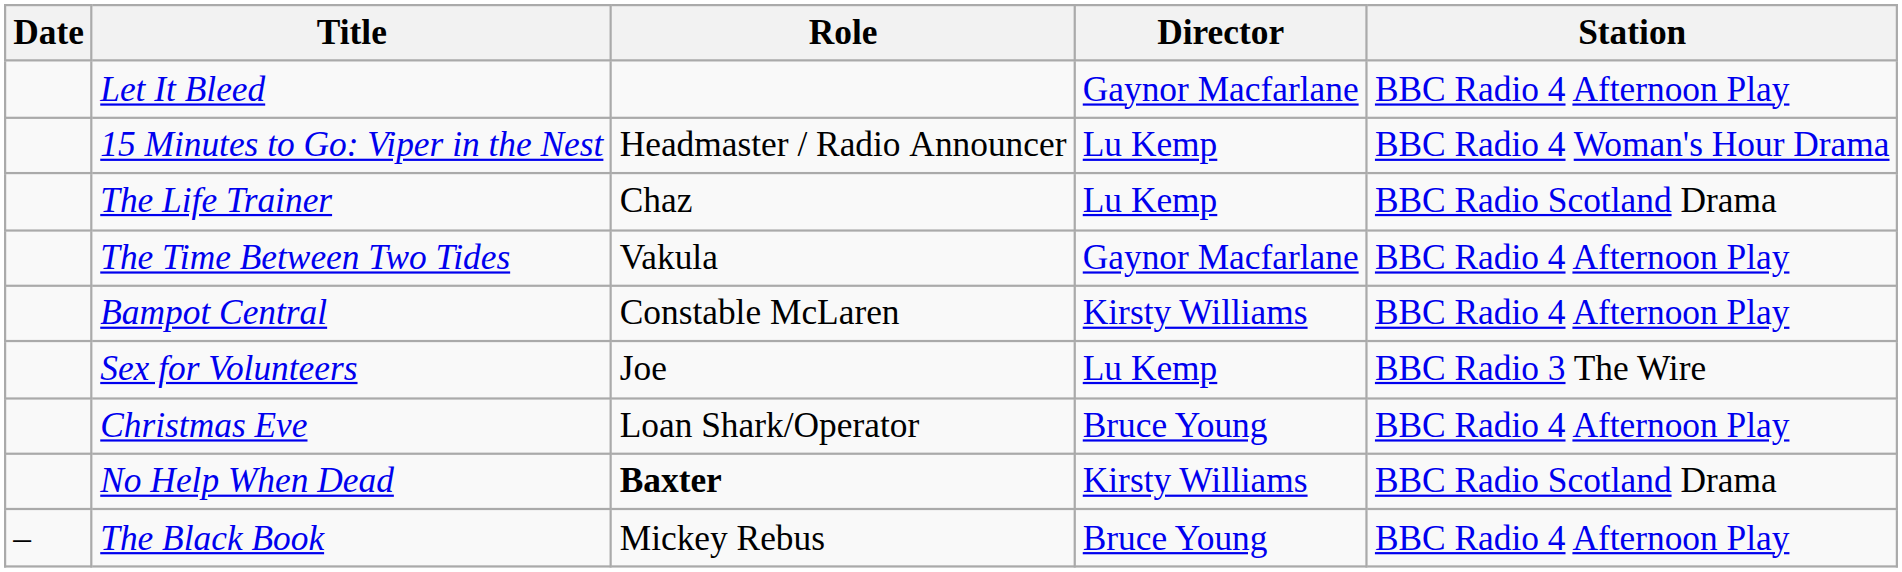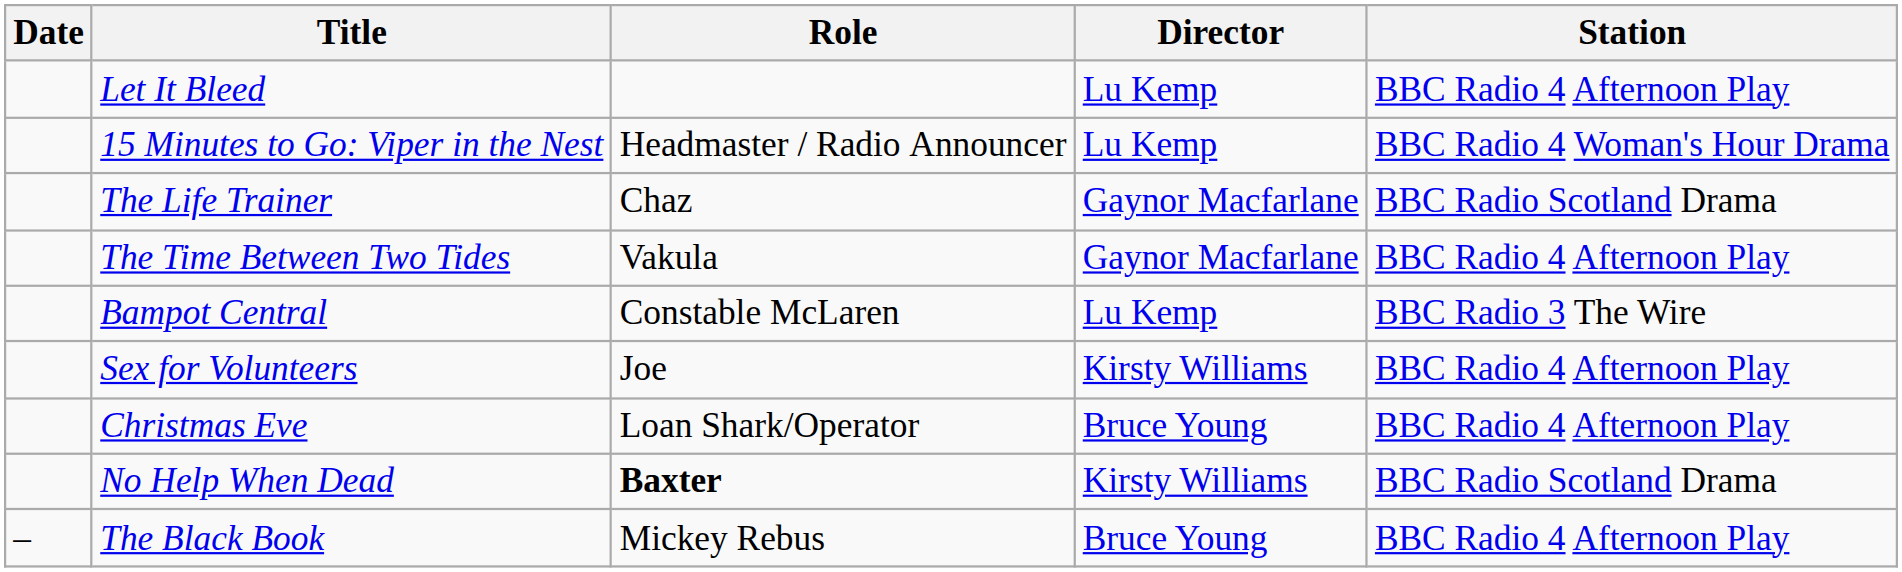Let It Bleed | Director: Gaynor Macfarlane -> Lu Kemp
The Life Trainer | Director: Lu Kemp -> Gaynor Macfarlane
Bampot Central | Director: Kirsty Williams -> Lu Kemp
Bampot Central | Station: BBC Radio 4 Afternoon Play -> BBC Radio 3 The Wire
Sex for Volunteers | Director: Lu Kemp -> Kirsty Williams
Sex for Volunteers | Station: BBC Radio 3 The Wire -> BBC Radio 4 Afternoon Play
